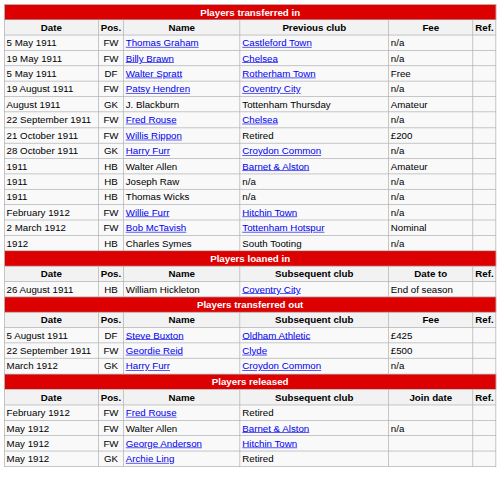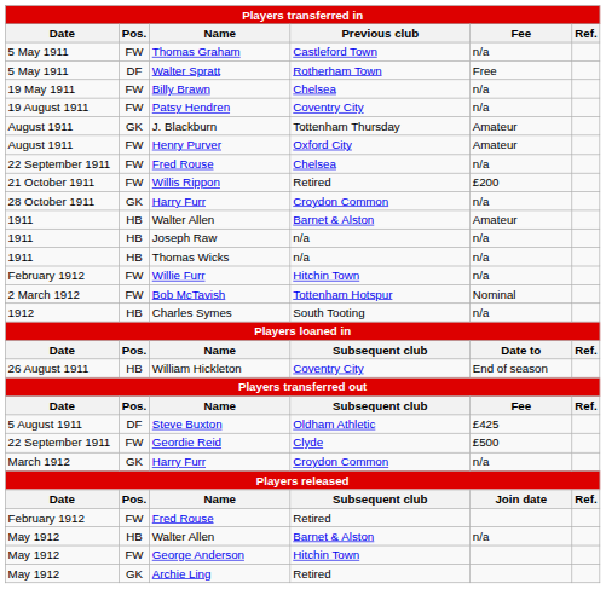rows swapped: Walter Spratt <-> Billy Brawn
+ row: August 1911 | FW | Henry Purver | Oxford City | Amateur
May 1912 / Walter Allen | Pos.: FW -> HB
